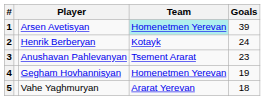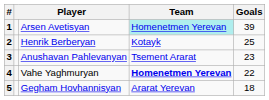2 | Goals: 24 -> 25
4 | column 3: Gegham Hovhannisyan -> Vahe Yaghmuryan
4 | Team: normal -> bold
4 | Goals: 19 -> 22
5 | column 3: Vahe Yaghmuryan -> Gegham Hovhannisyan
